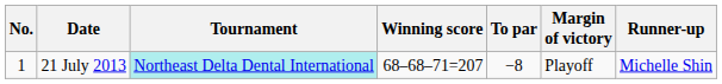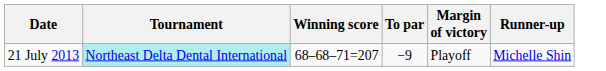- column: No. | 1
21 July 2013 | To par: −8 -> −9
